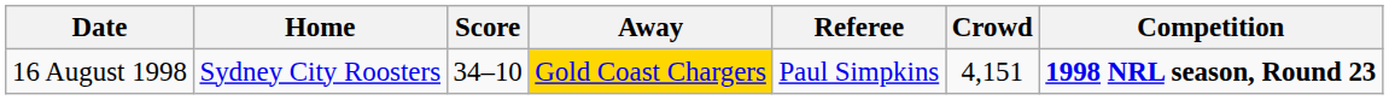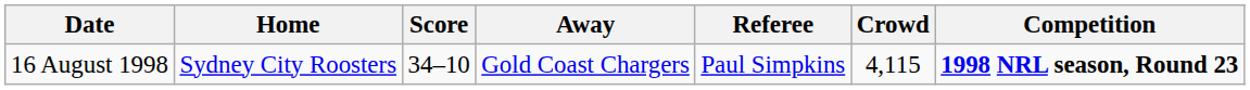16 August 1998 | Away: gold background -> no background
16 August 1998 | Crowd: 4,151 -> 4,115
